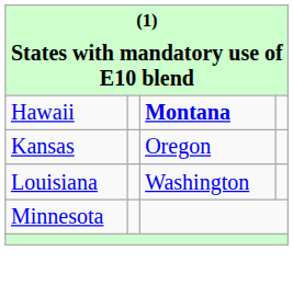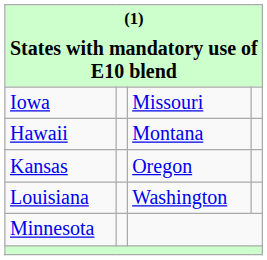+ row: Iowa | Missouri
Hawaii | column 3: bold -> normal
